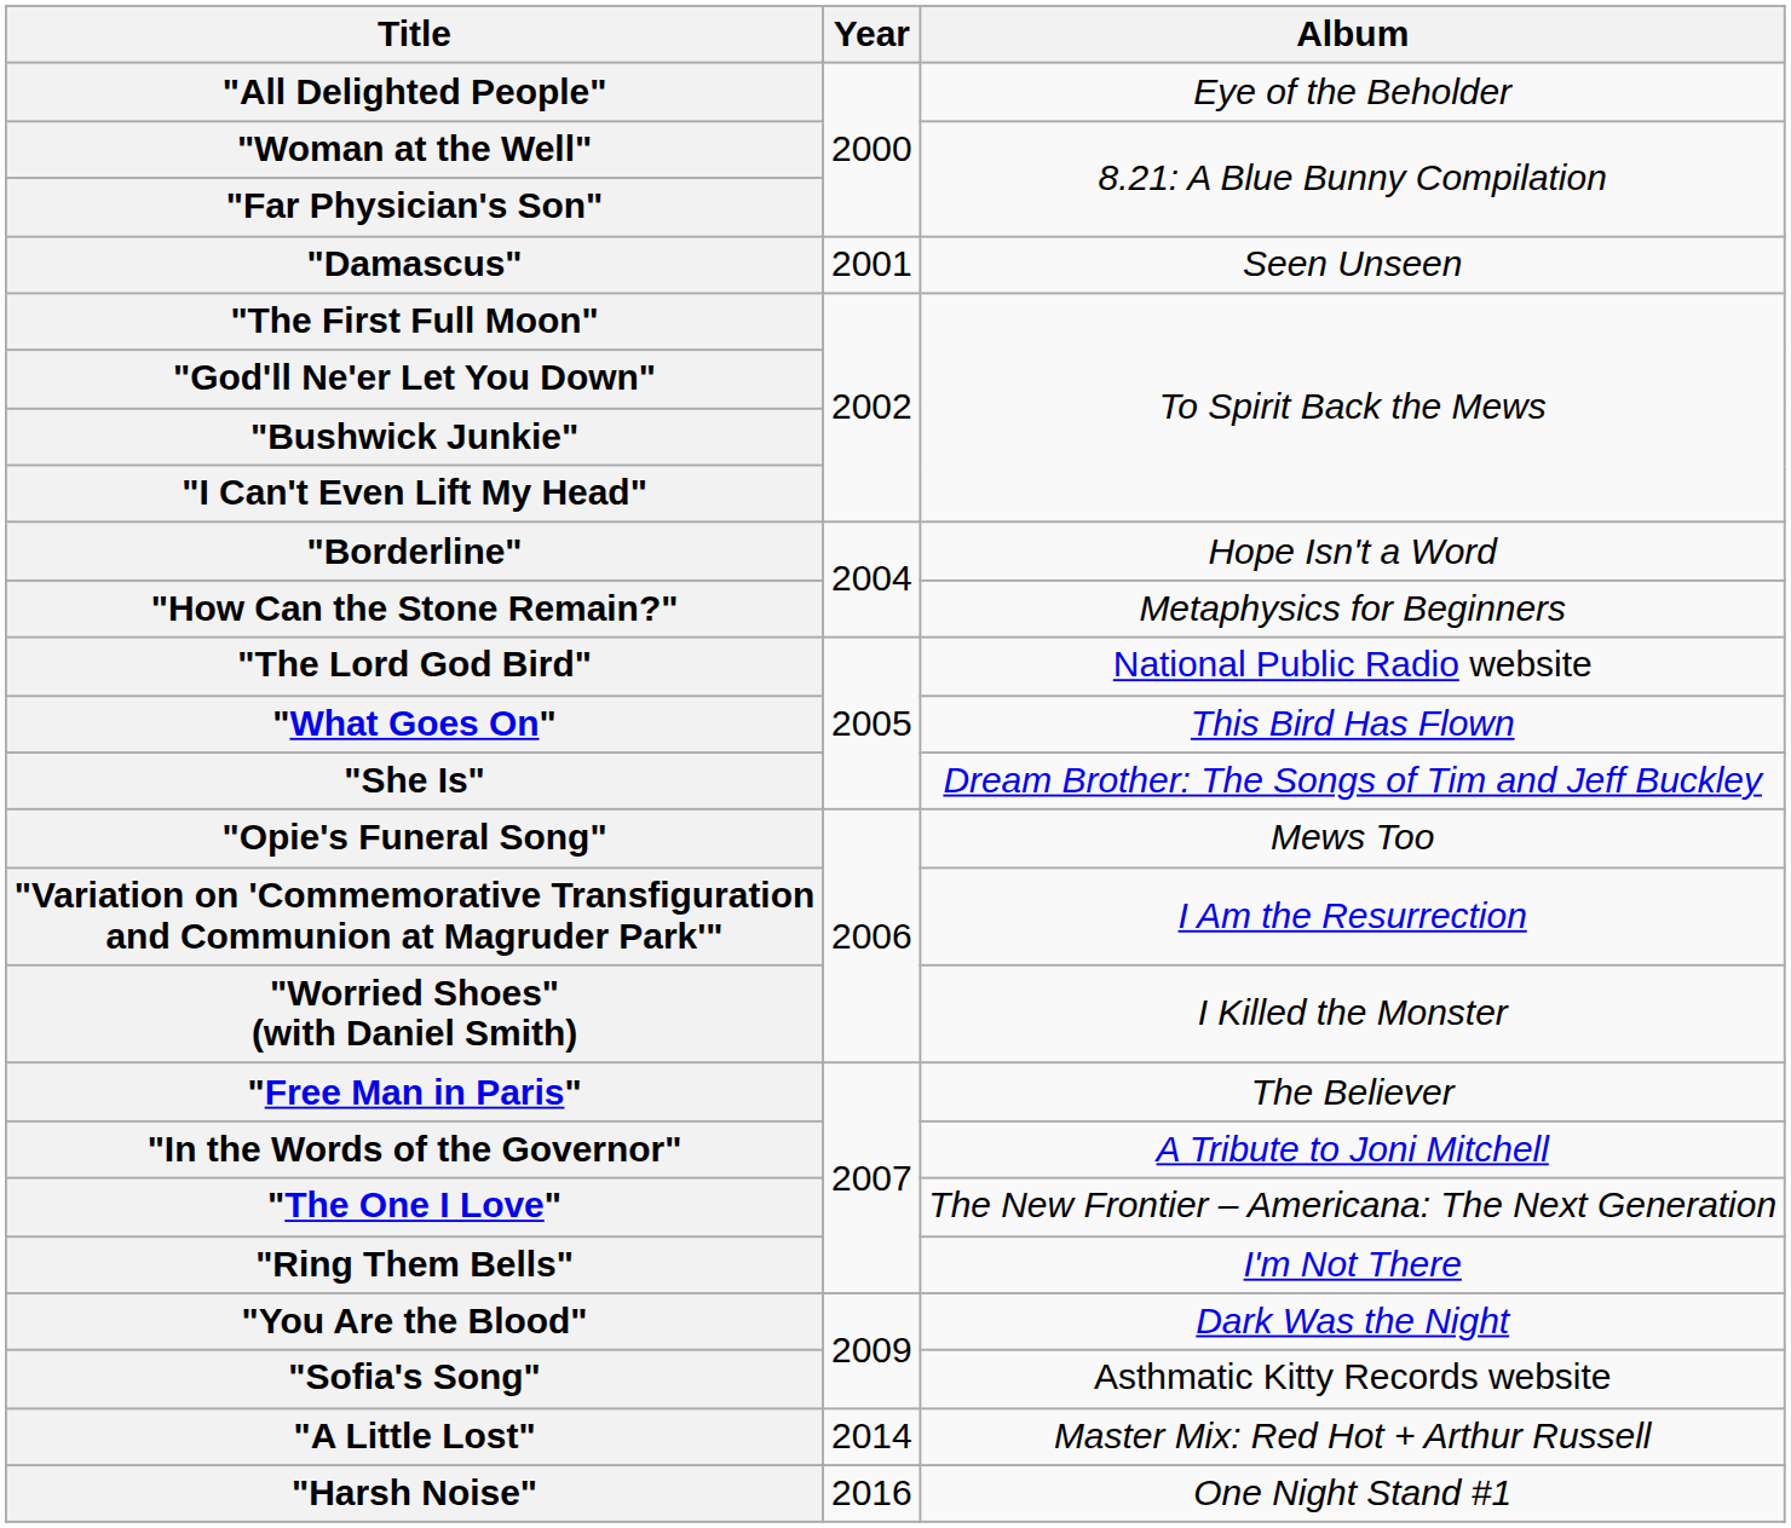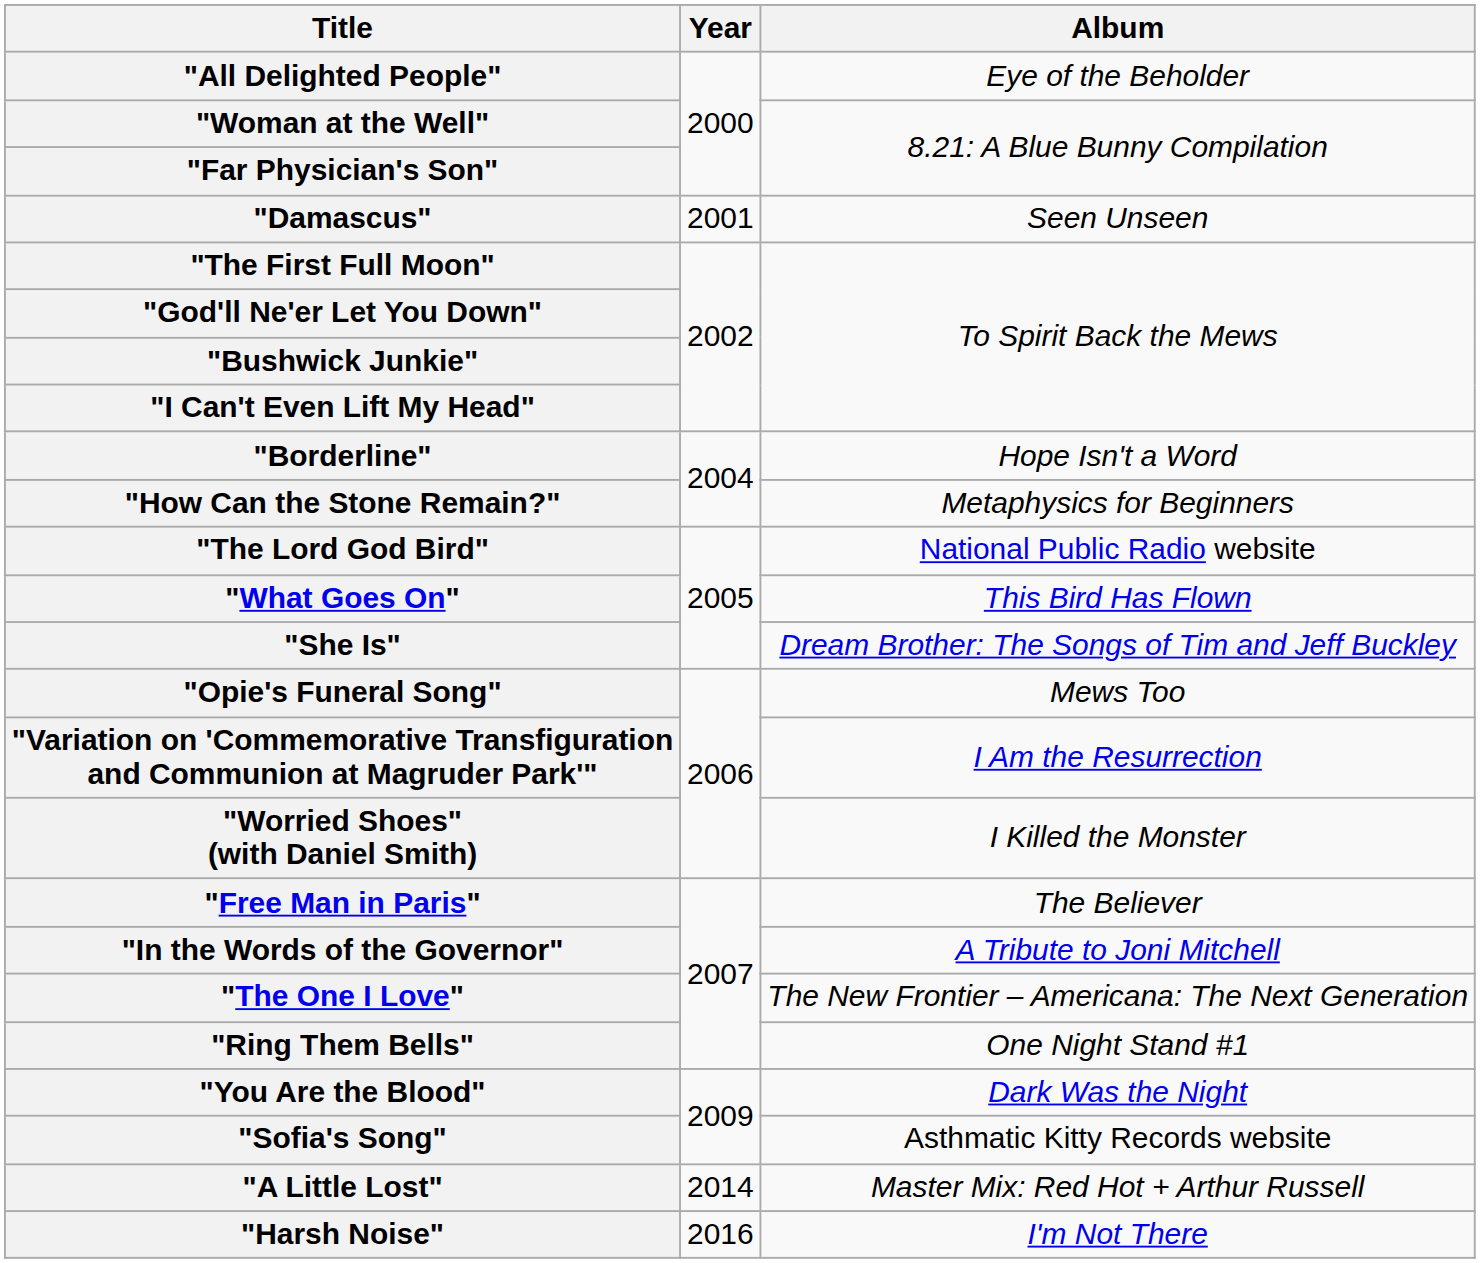"Ring Them Bells" | Album: I'm Not There -> One Night Stand #1
"Harsh Noise" | Album: One Night Stand #1 -> I'm Not There
